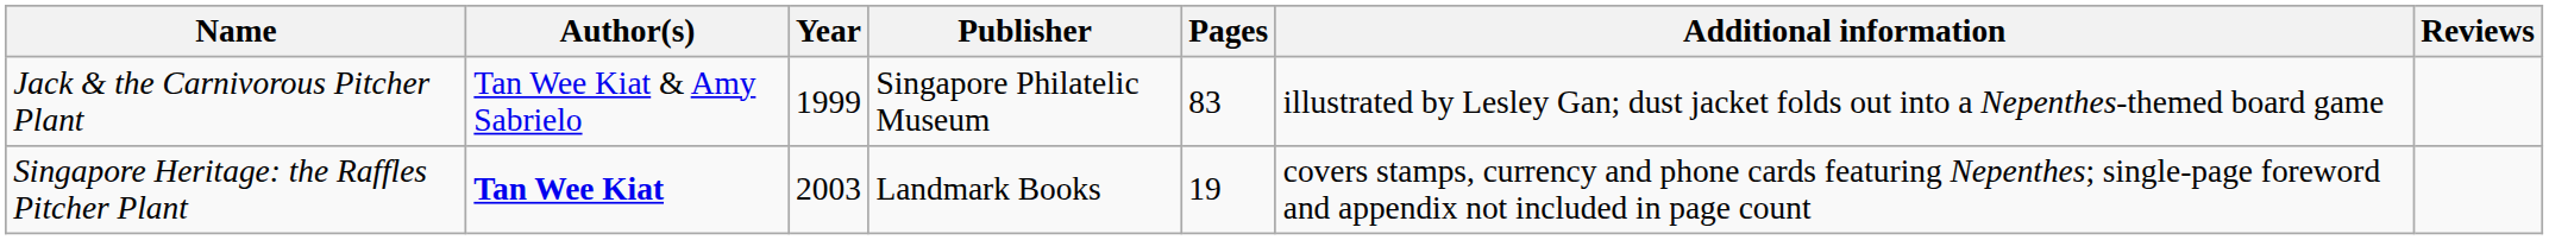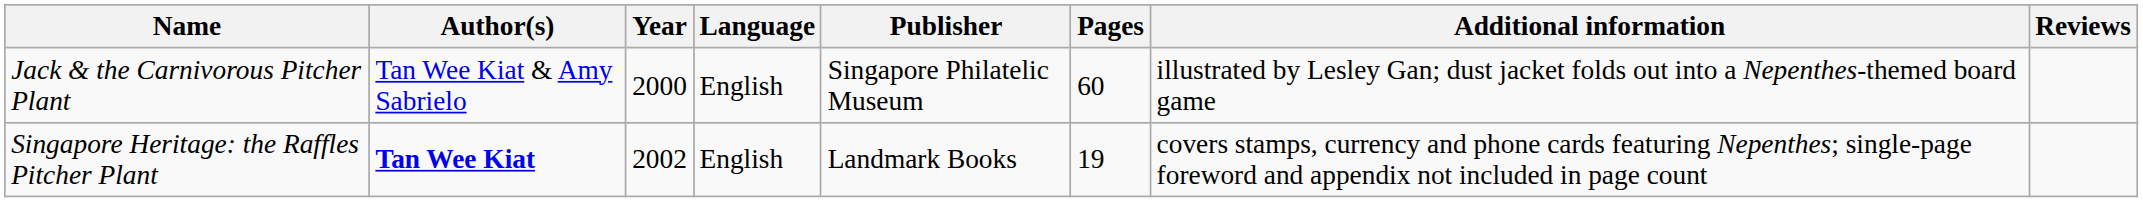+ column: Language | English | English
Jack & the Carnivorous Pitcher Plant | Year: 1999 -> 2000
Jack & the Carnivorous Pitcher Plant | Pages: 83 -> 60
Singapore Heritage: the Raffles Pitcher Plant | Year: 2003 -> 2002
